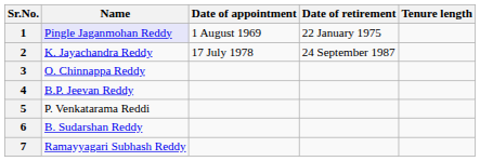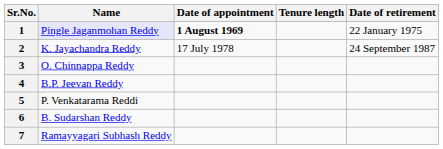columns swapped: Date of retirement <-> Tenure length
1 | Date of appointment: normal -> bold
